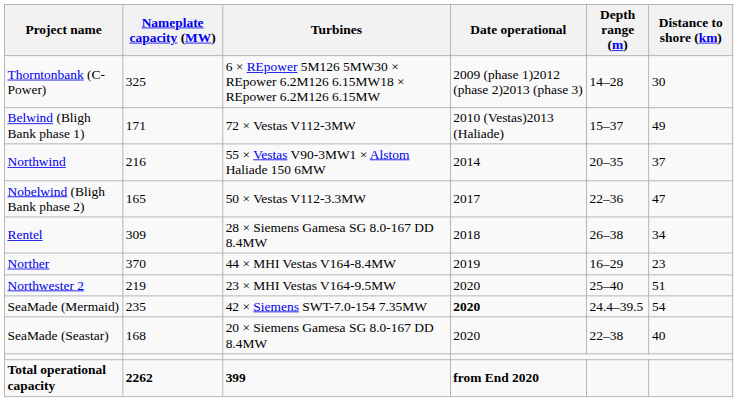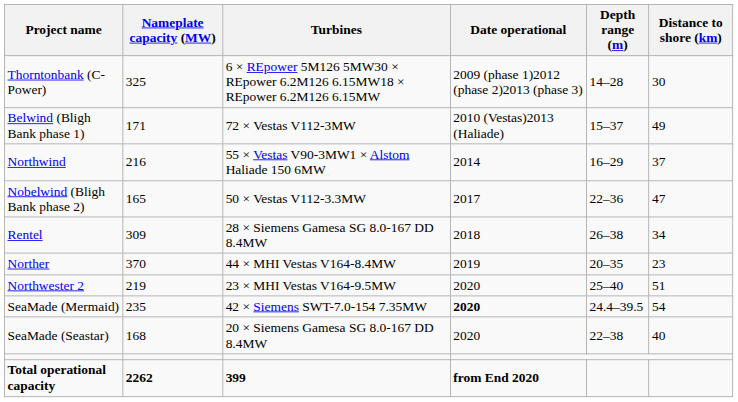Northwind | Depth range (m): 20–35 -> 16–29
Norther | Depth range (m): 16–29 -> 20–35
